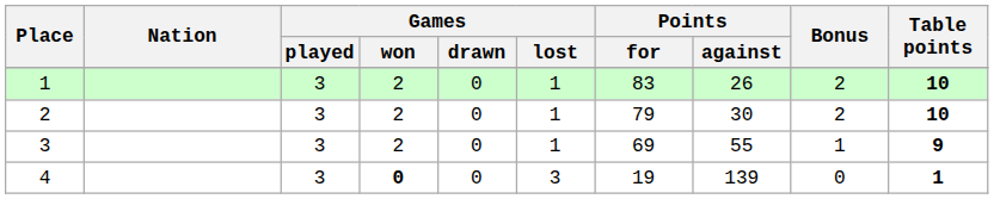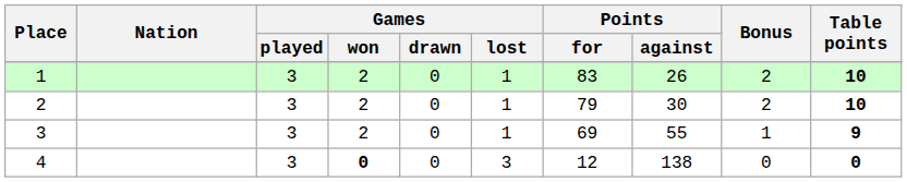4 | Points / for: 19 -> 12
4 | Points / against: 139 -> 138
4 | Table points: 1 -> 0
